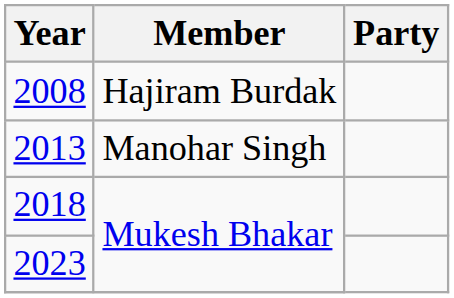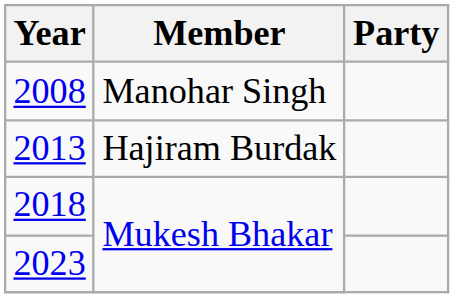2008 | Member: Hajiram Burdak -> Manohar Singh
2013 | Member: Manohar Singh -> Hajiram Burdak
